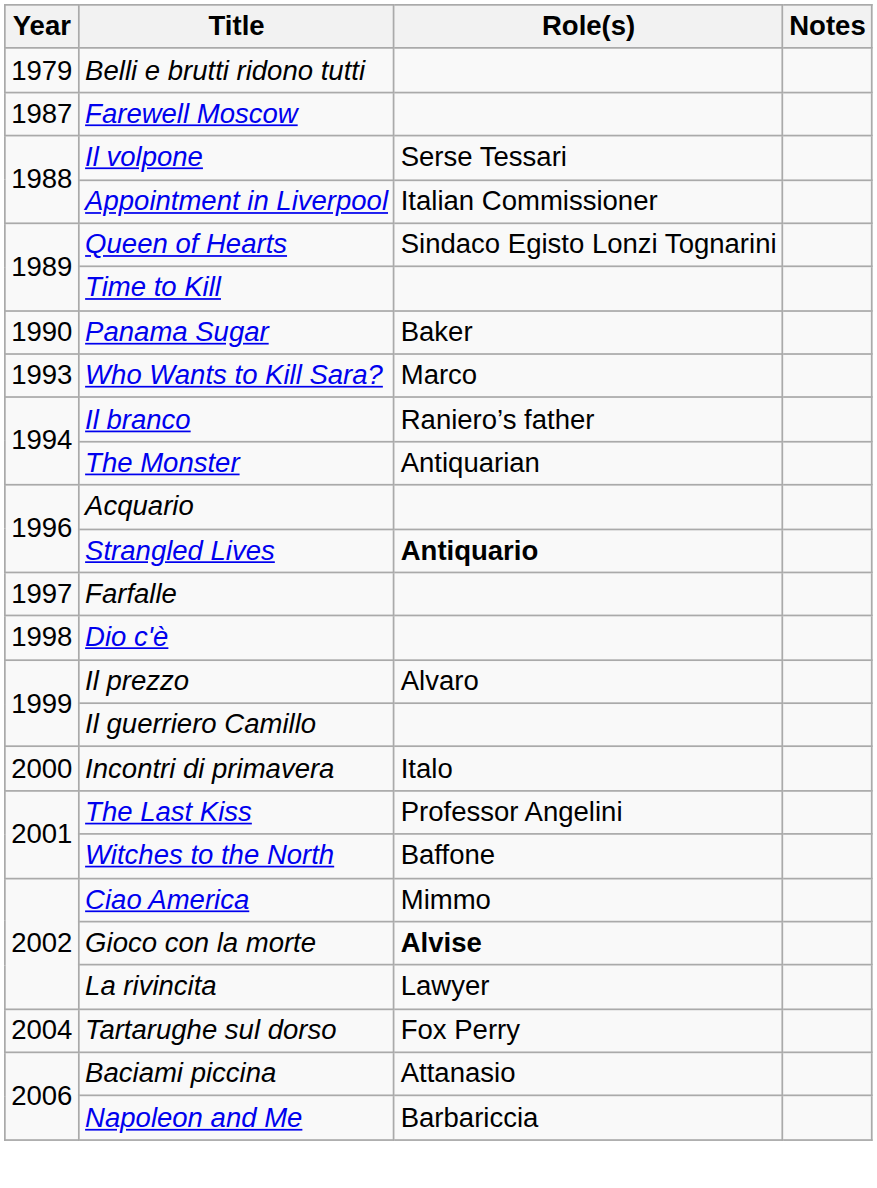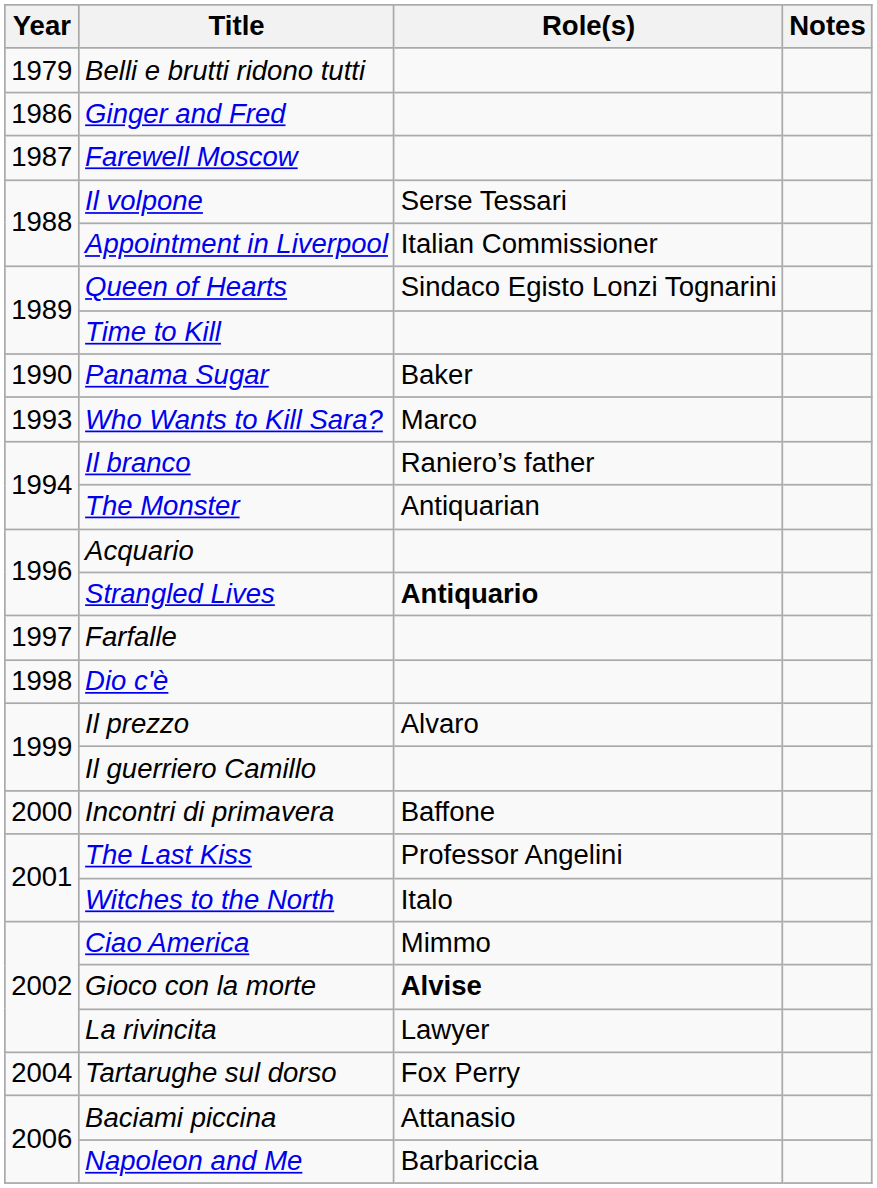+ row: 1986 | Ginger and Fred
Incontri di primavera | Role(s): Italo -> Baffone
Witches to the North | Role(s): Baffone -> Italo
